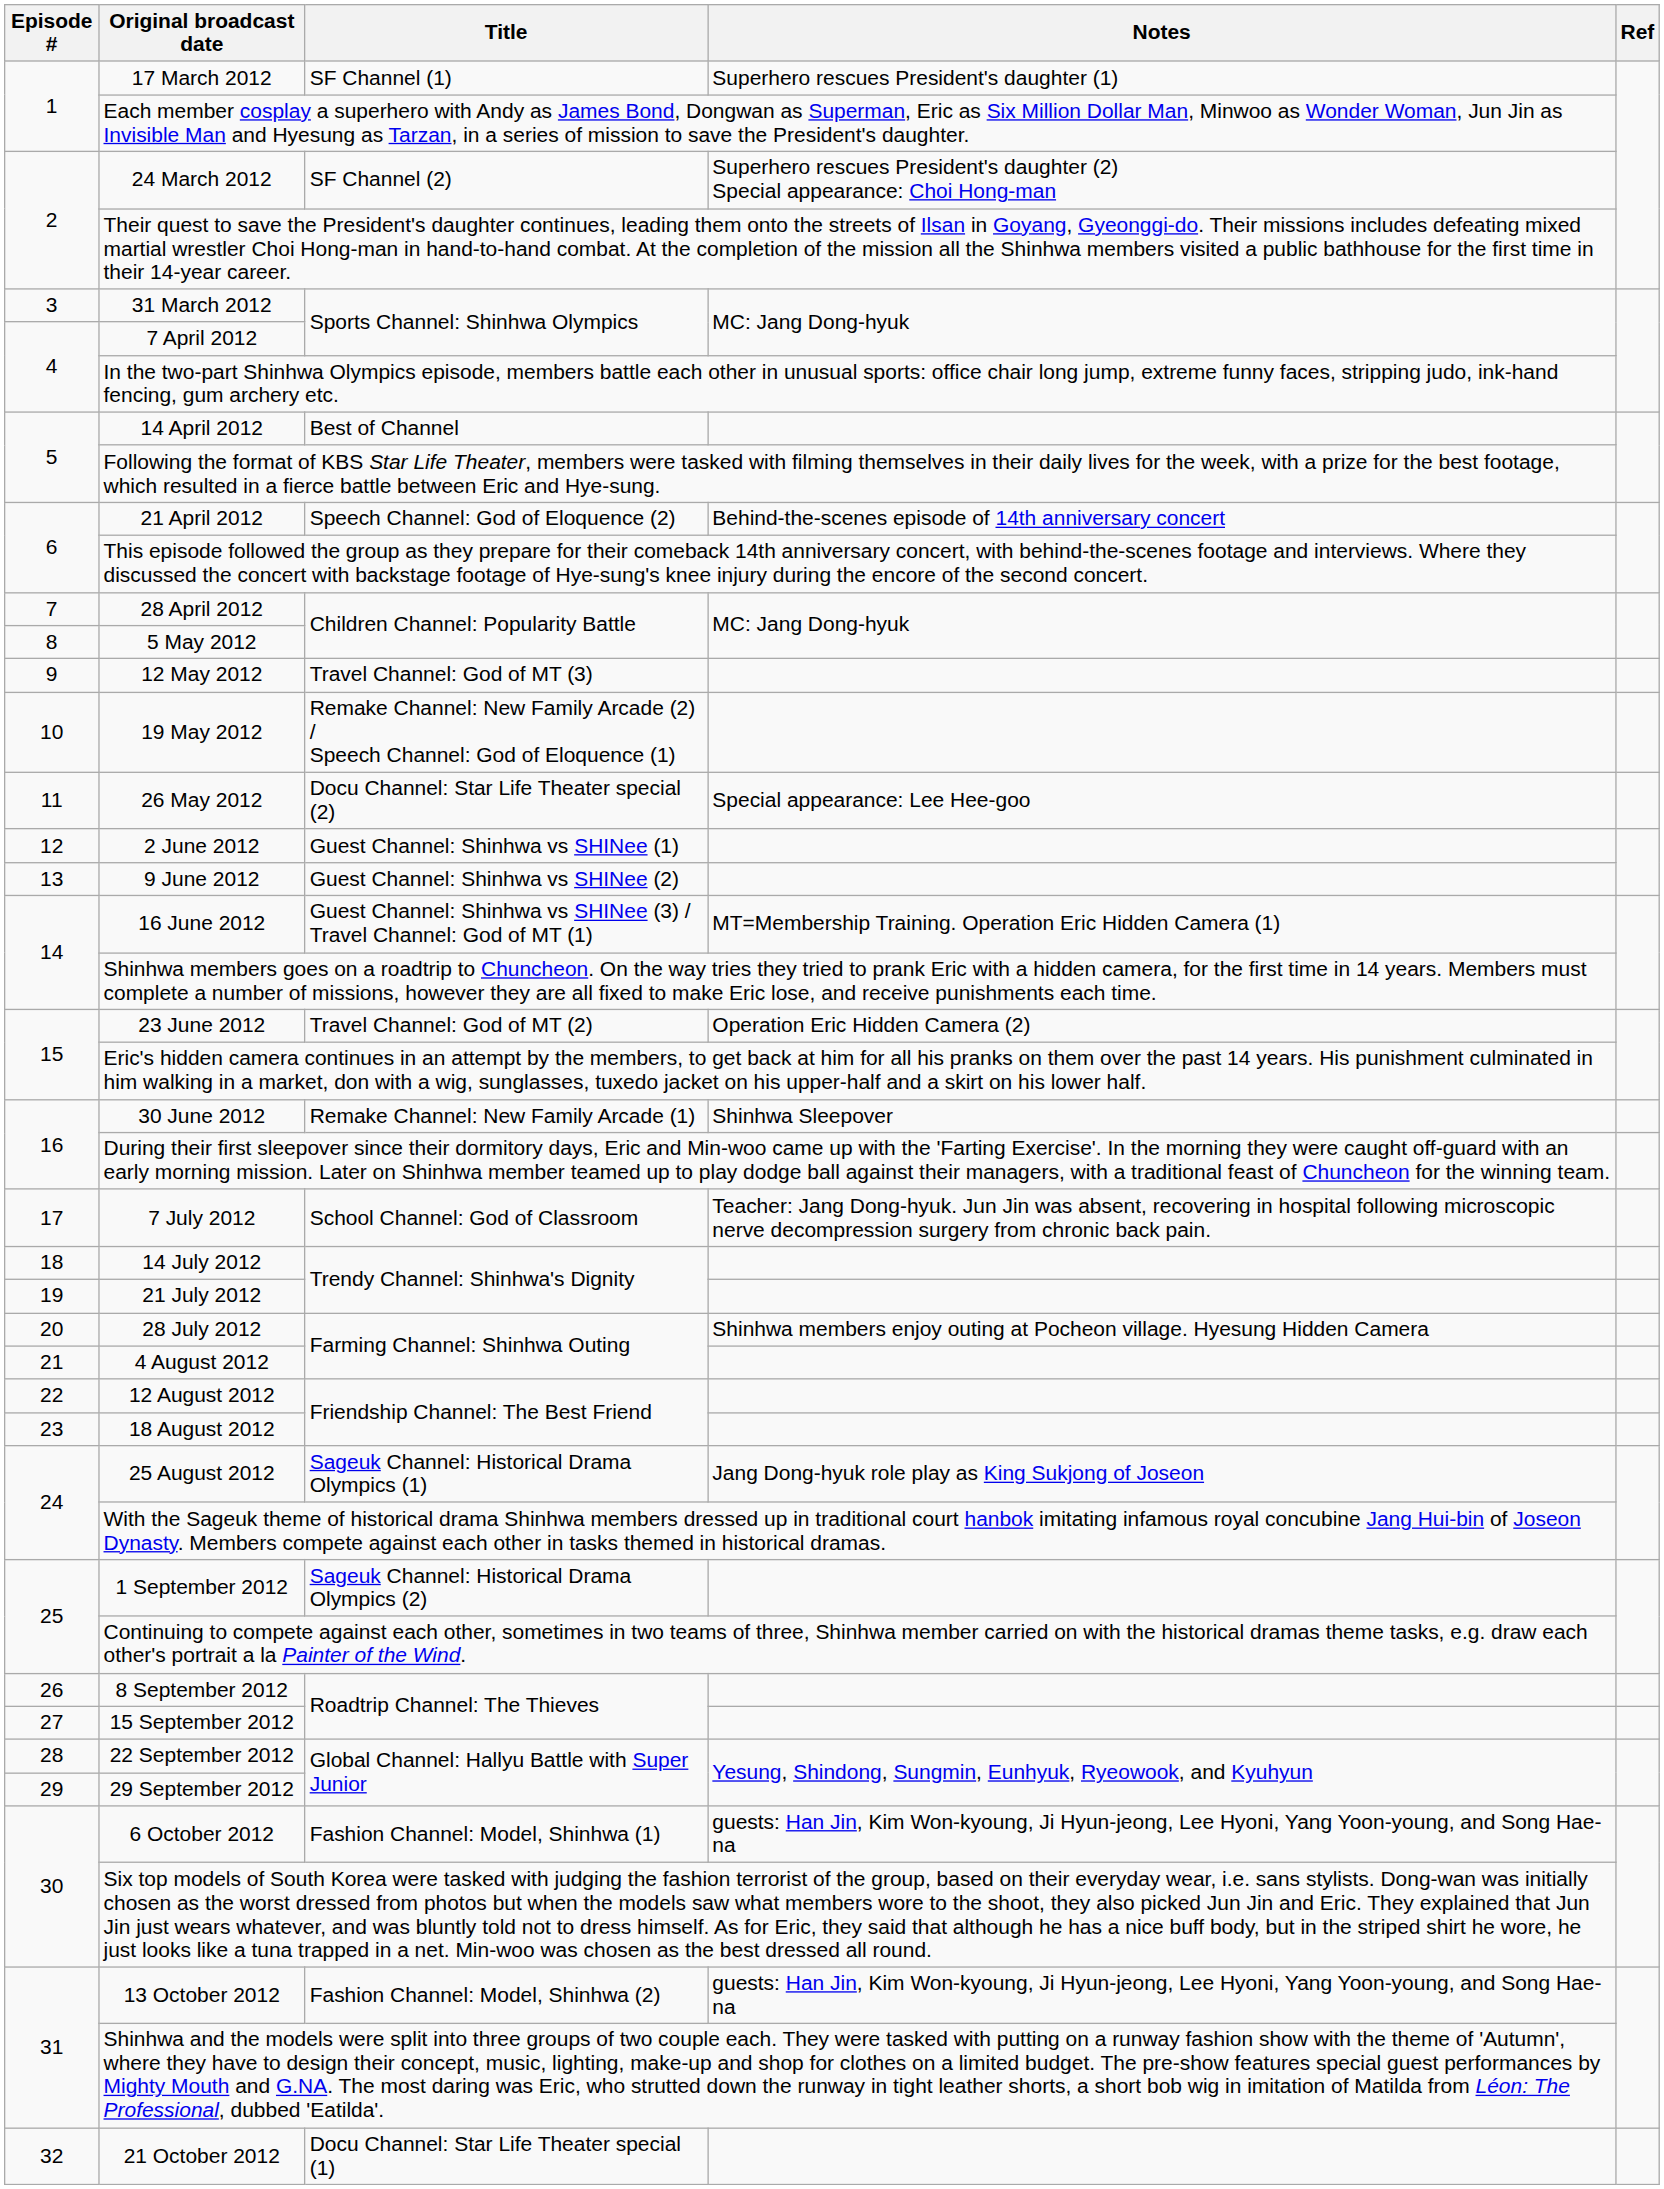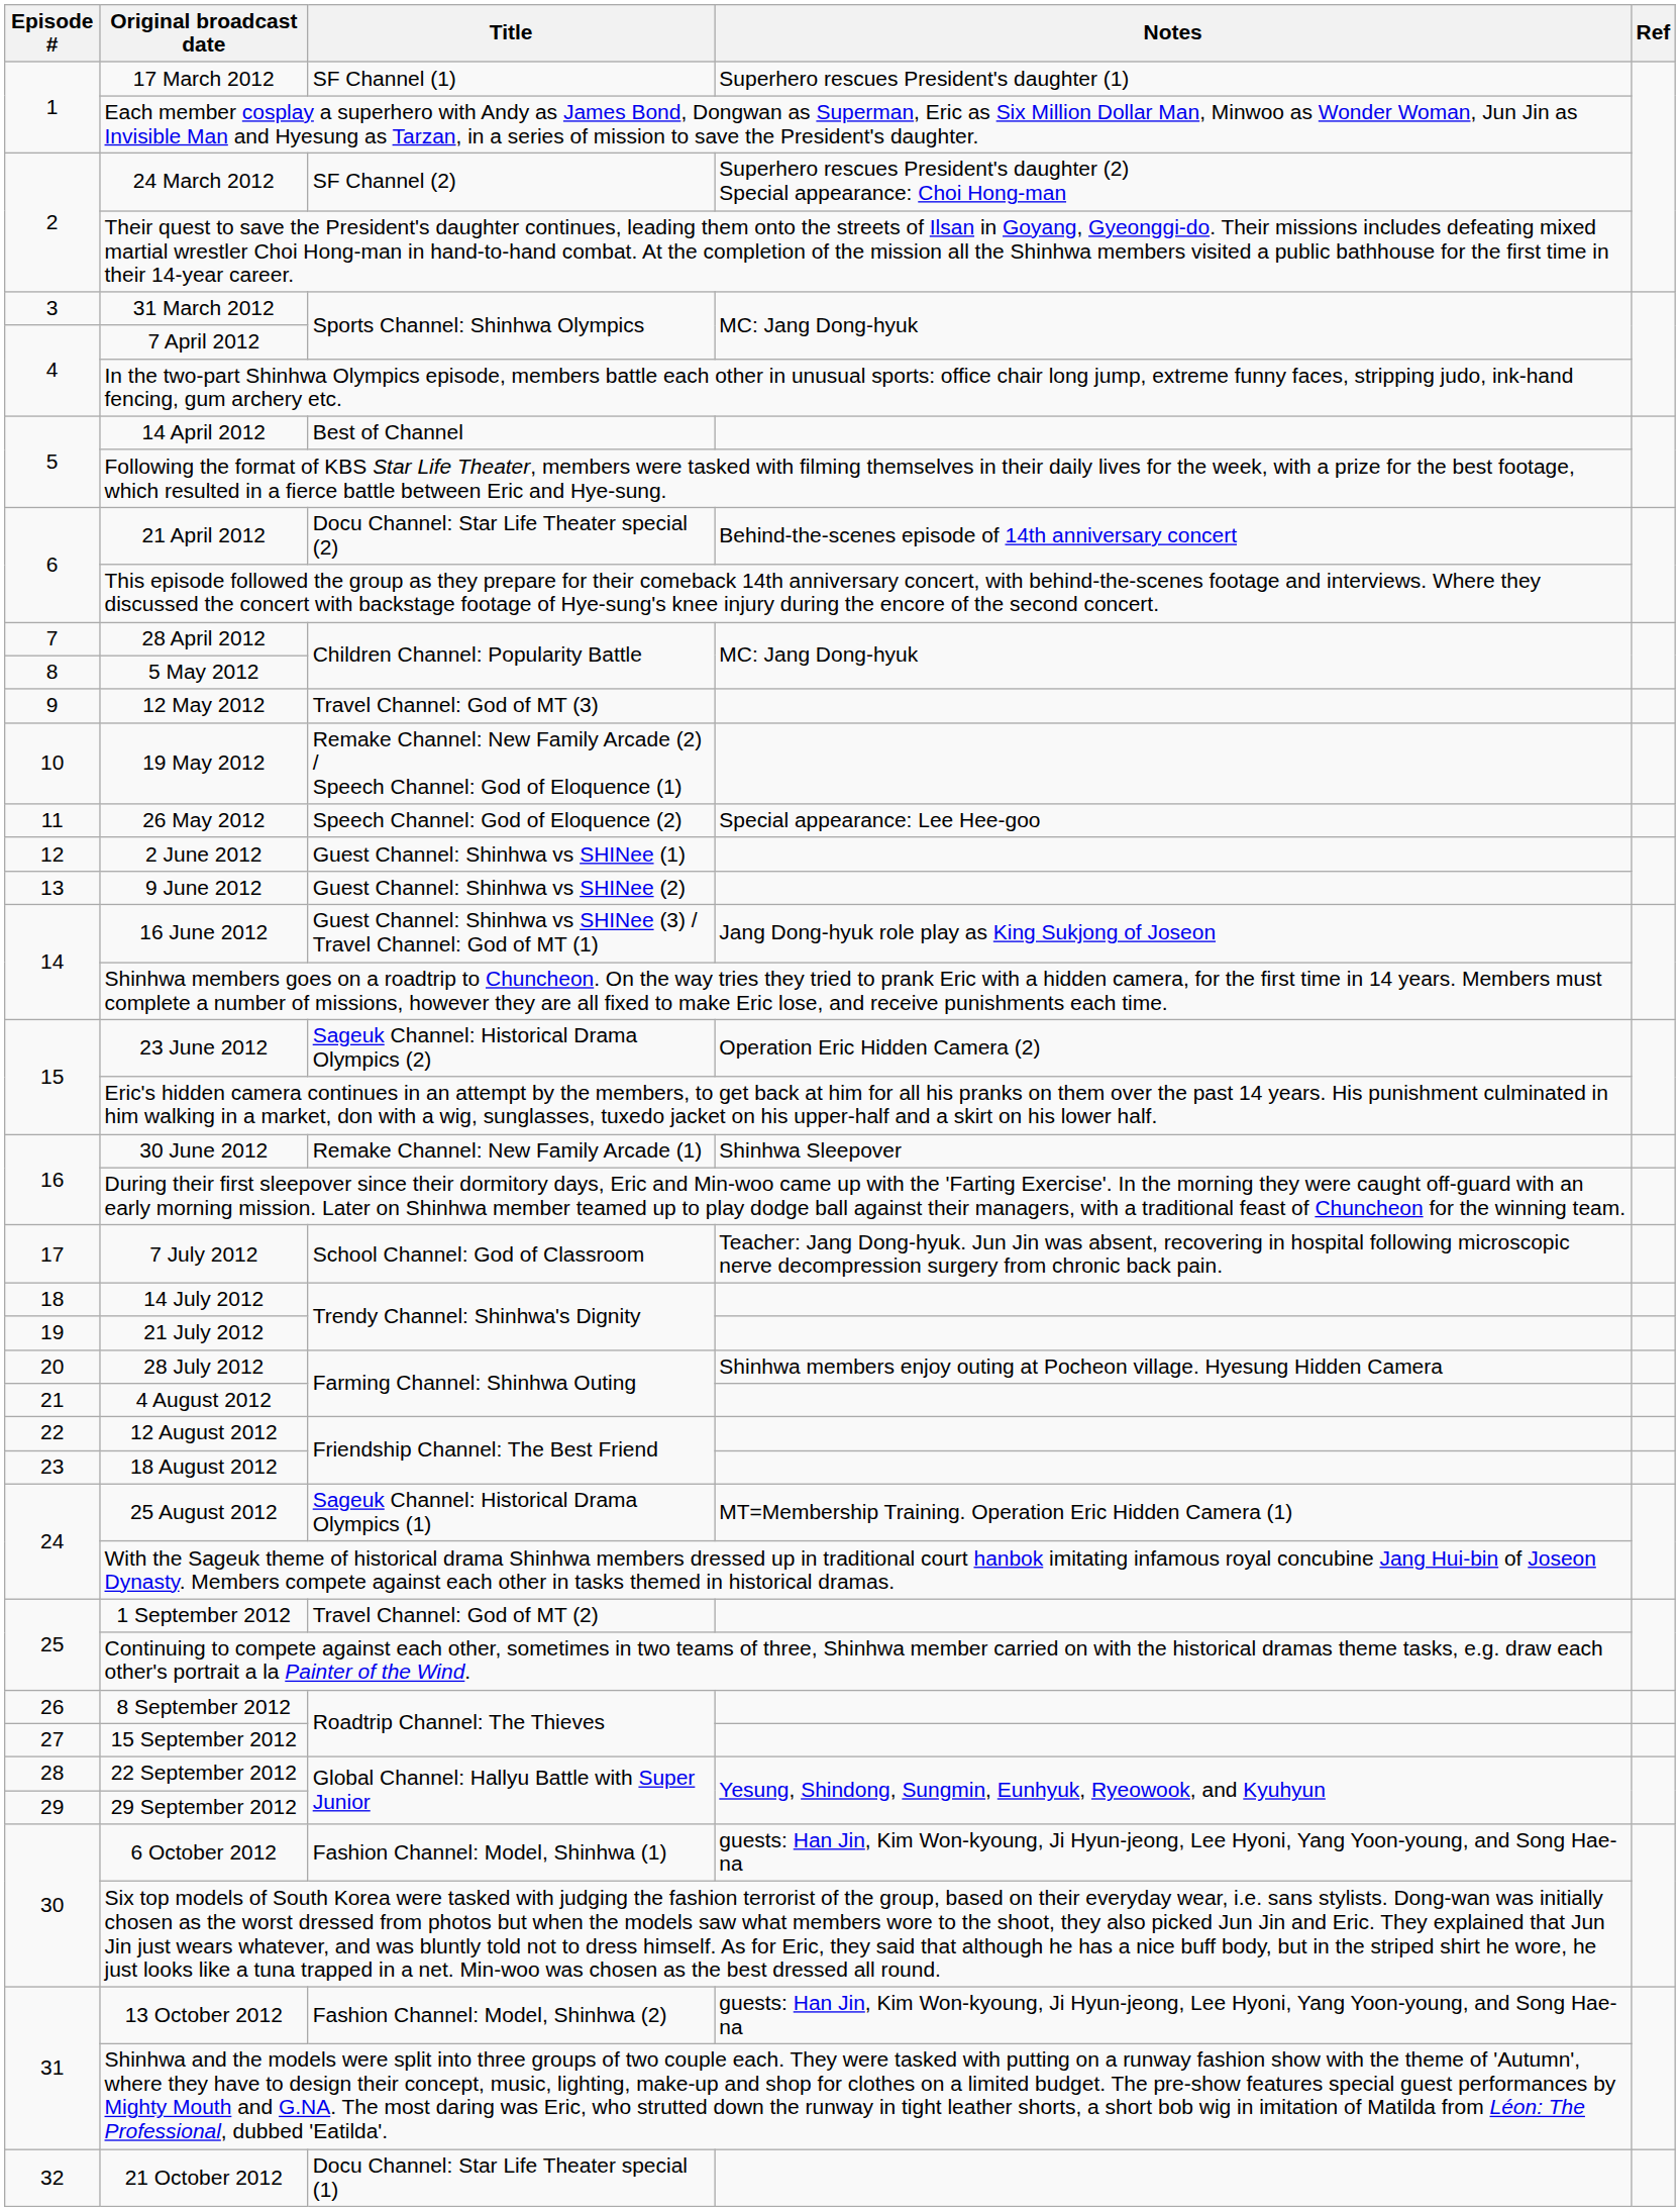21 April 2012 | Title: Speech Channel: God of Eloquence (2) -> Docu Channel: Star Life Theater special (2)
26 May 2012 | Title: Docu Channel: Star Life Theater special (2) -> Speech Channel: God of Eloquence (2)
16 June 2012 | Notes: MT=Membership Training. Operation Eric Hidden Camera (1) -> Jang Dong-hyuk role play as King Sukjong of Joseon
23 June 2012 | Title: Travel Channel: God of MT (2) -> Sageuk Channel: Historical Drama Olympics (2)
25 August 2012 | Notes: Jang Dong-hyuk role play as King Sukjong of Joseon -> MT=Membership Training. Operation Eric Hidden Camera (1)
1 September 2012 | Title: Sageuk Channel: Historical Drama Olympics (2) -> Travel Channel: God of MT (2)
